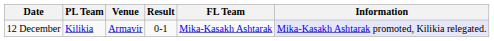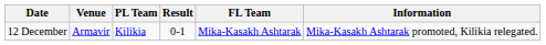columns swapped: Venue <-> PL Team
12 December | Information: lavender background -> no background
